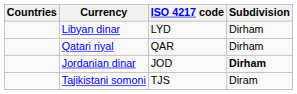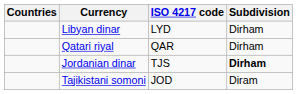Jordanian dinar | ISO 4217 code: JOD -> TJS
Tajikistani somoni | ISO 4217 code: TJS -> JOD
